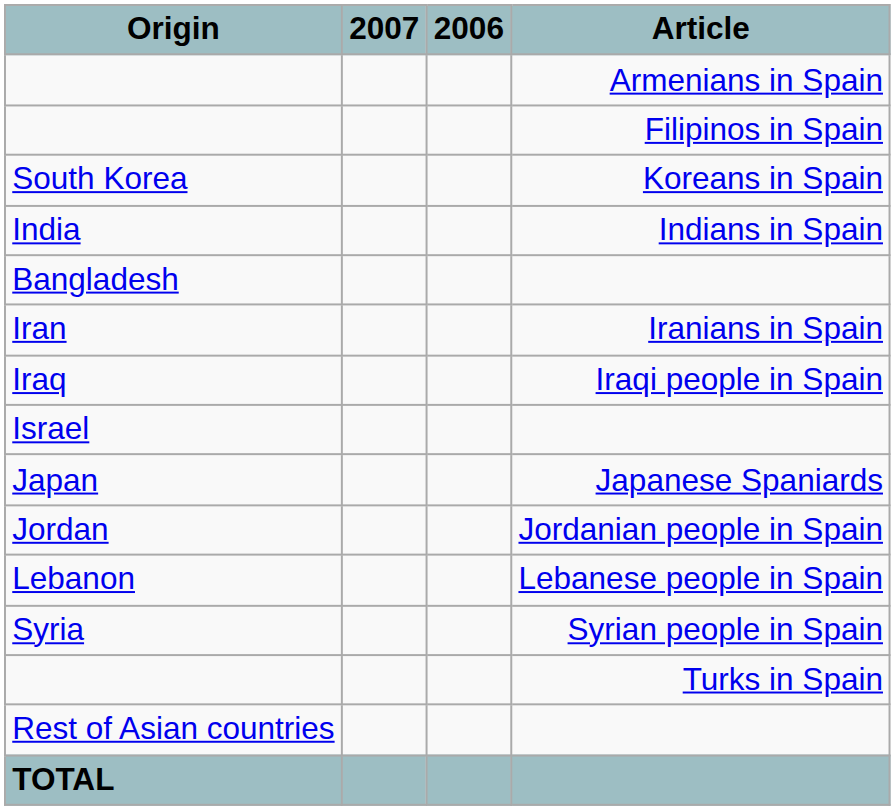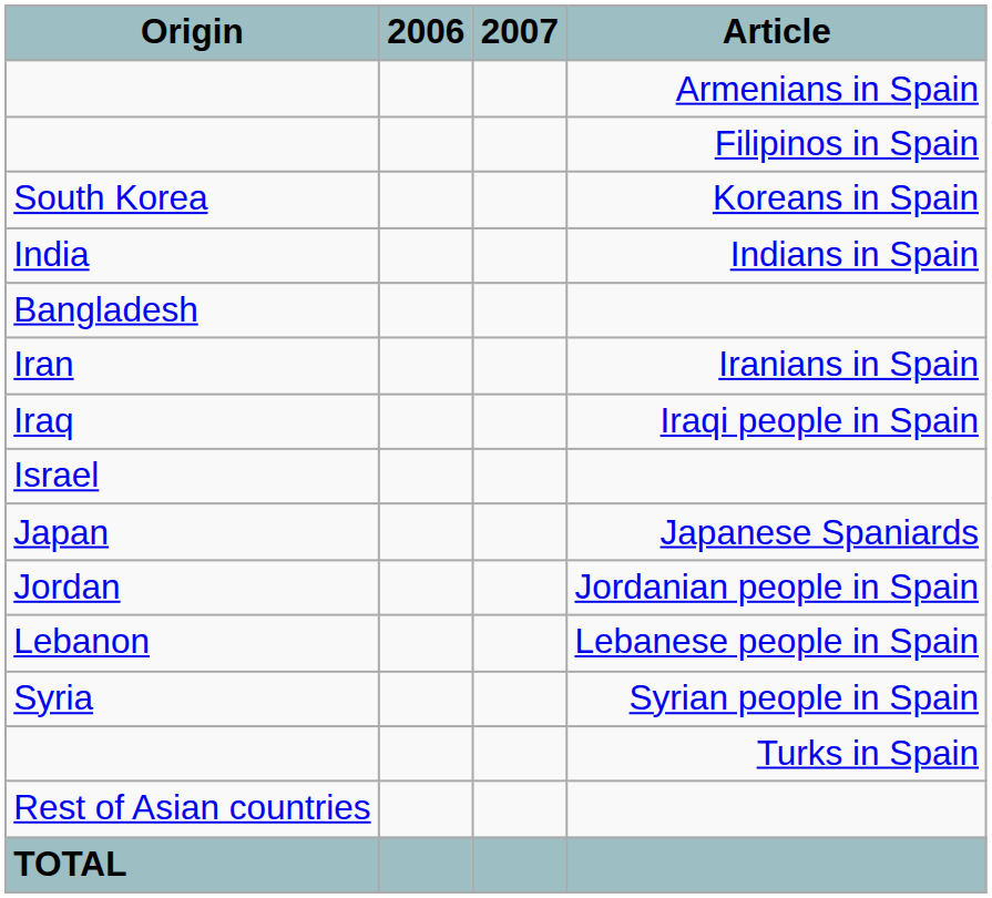columns swapped: 2007 <-> 2006
